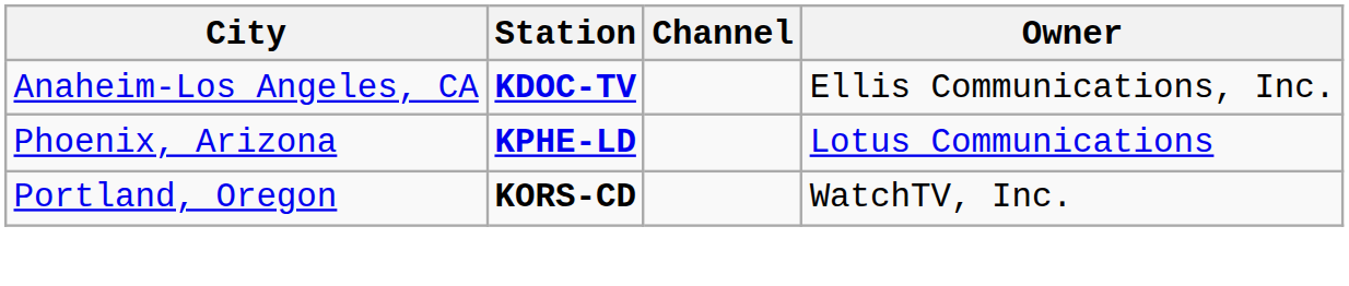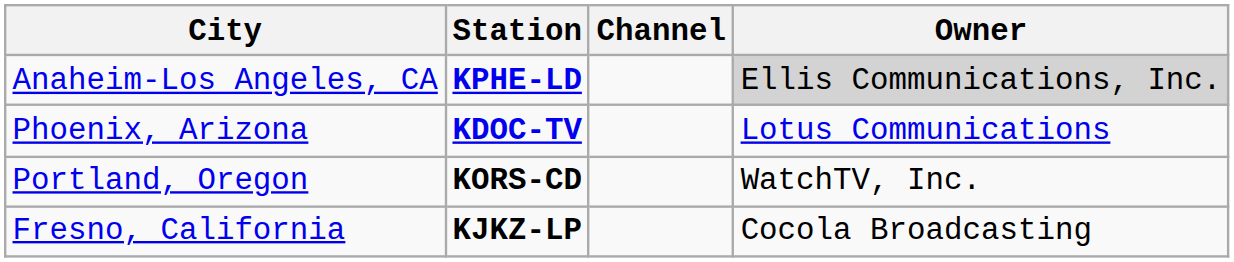Anaheim-Los Angeles, CA | Station: KDOC-TV -> KPHE-LD
Anaheim-Los Angeles, CA | Owner: no background -> lightgrey background
Phoenix, Arizona | Station: KPHE-LD -> KDOC-TV
+ row: Fresno, California | KJKZ-LP | Cocola Broadcasting
